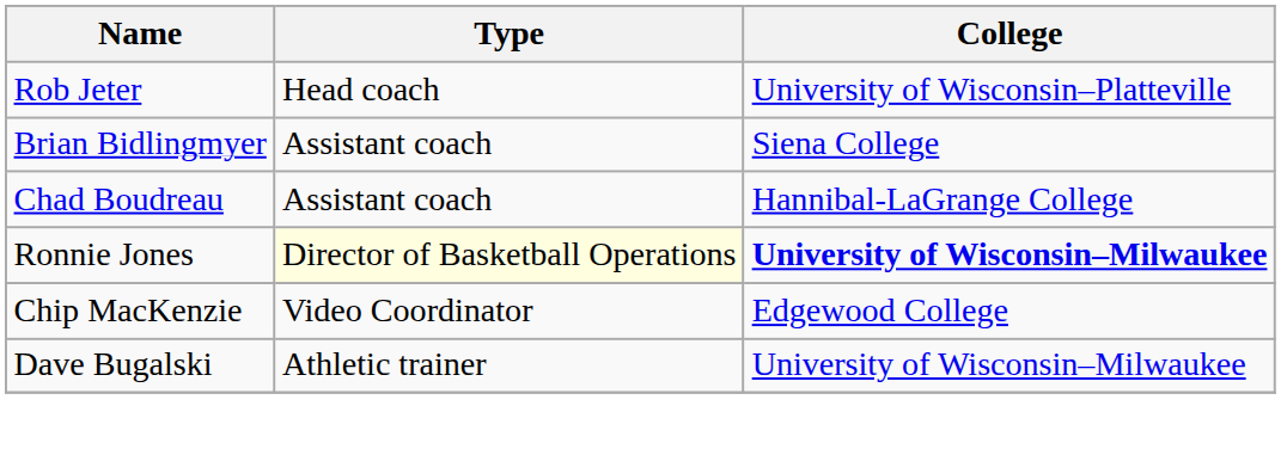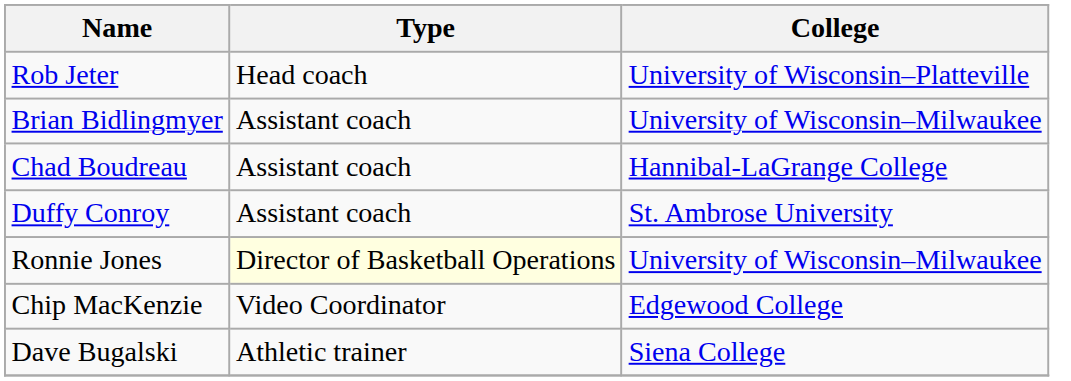Brian Bidlingmyer | College: Siena College -> University of Wisconsin–Milwaukee
+ row: Duffy Conroy | Assistant coach | St. Ambrose University
Ronnie Jones | College: bold -> normal
Dave Bugalski | College: University of Wisconsin–Milwaukee -> Siena College
